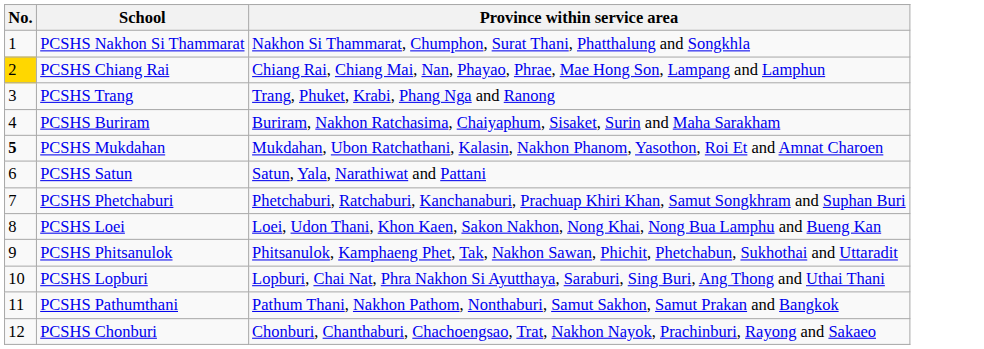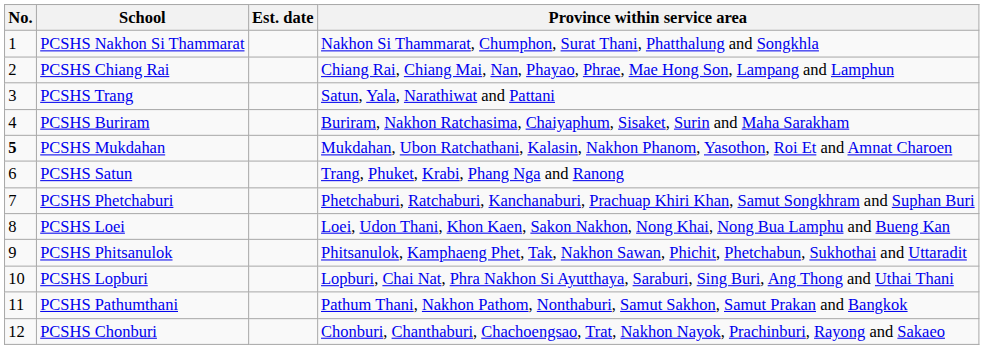+ column: Est. date
PCSHS Chiang Rai | No.: gold background -> no background
PCSHS Trang | Province within service area: Trang, Phuket, Krabi, Phang Nga and Ranong -> Satun, Yala, Narathiwat and Pattani
PCSHS Satun | Province within service area: Satun, Yala, Narathiwat and Pattani -> Trang, Phuket, Krabi, Phang Nga and Ranong
